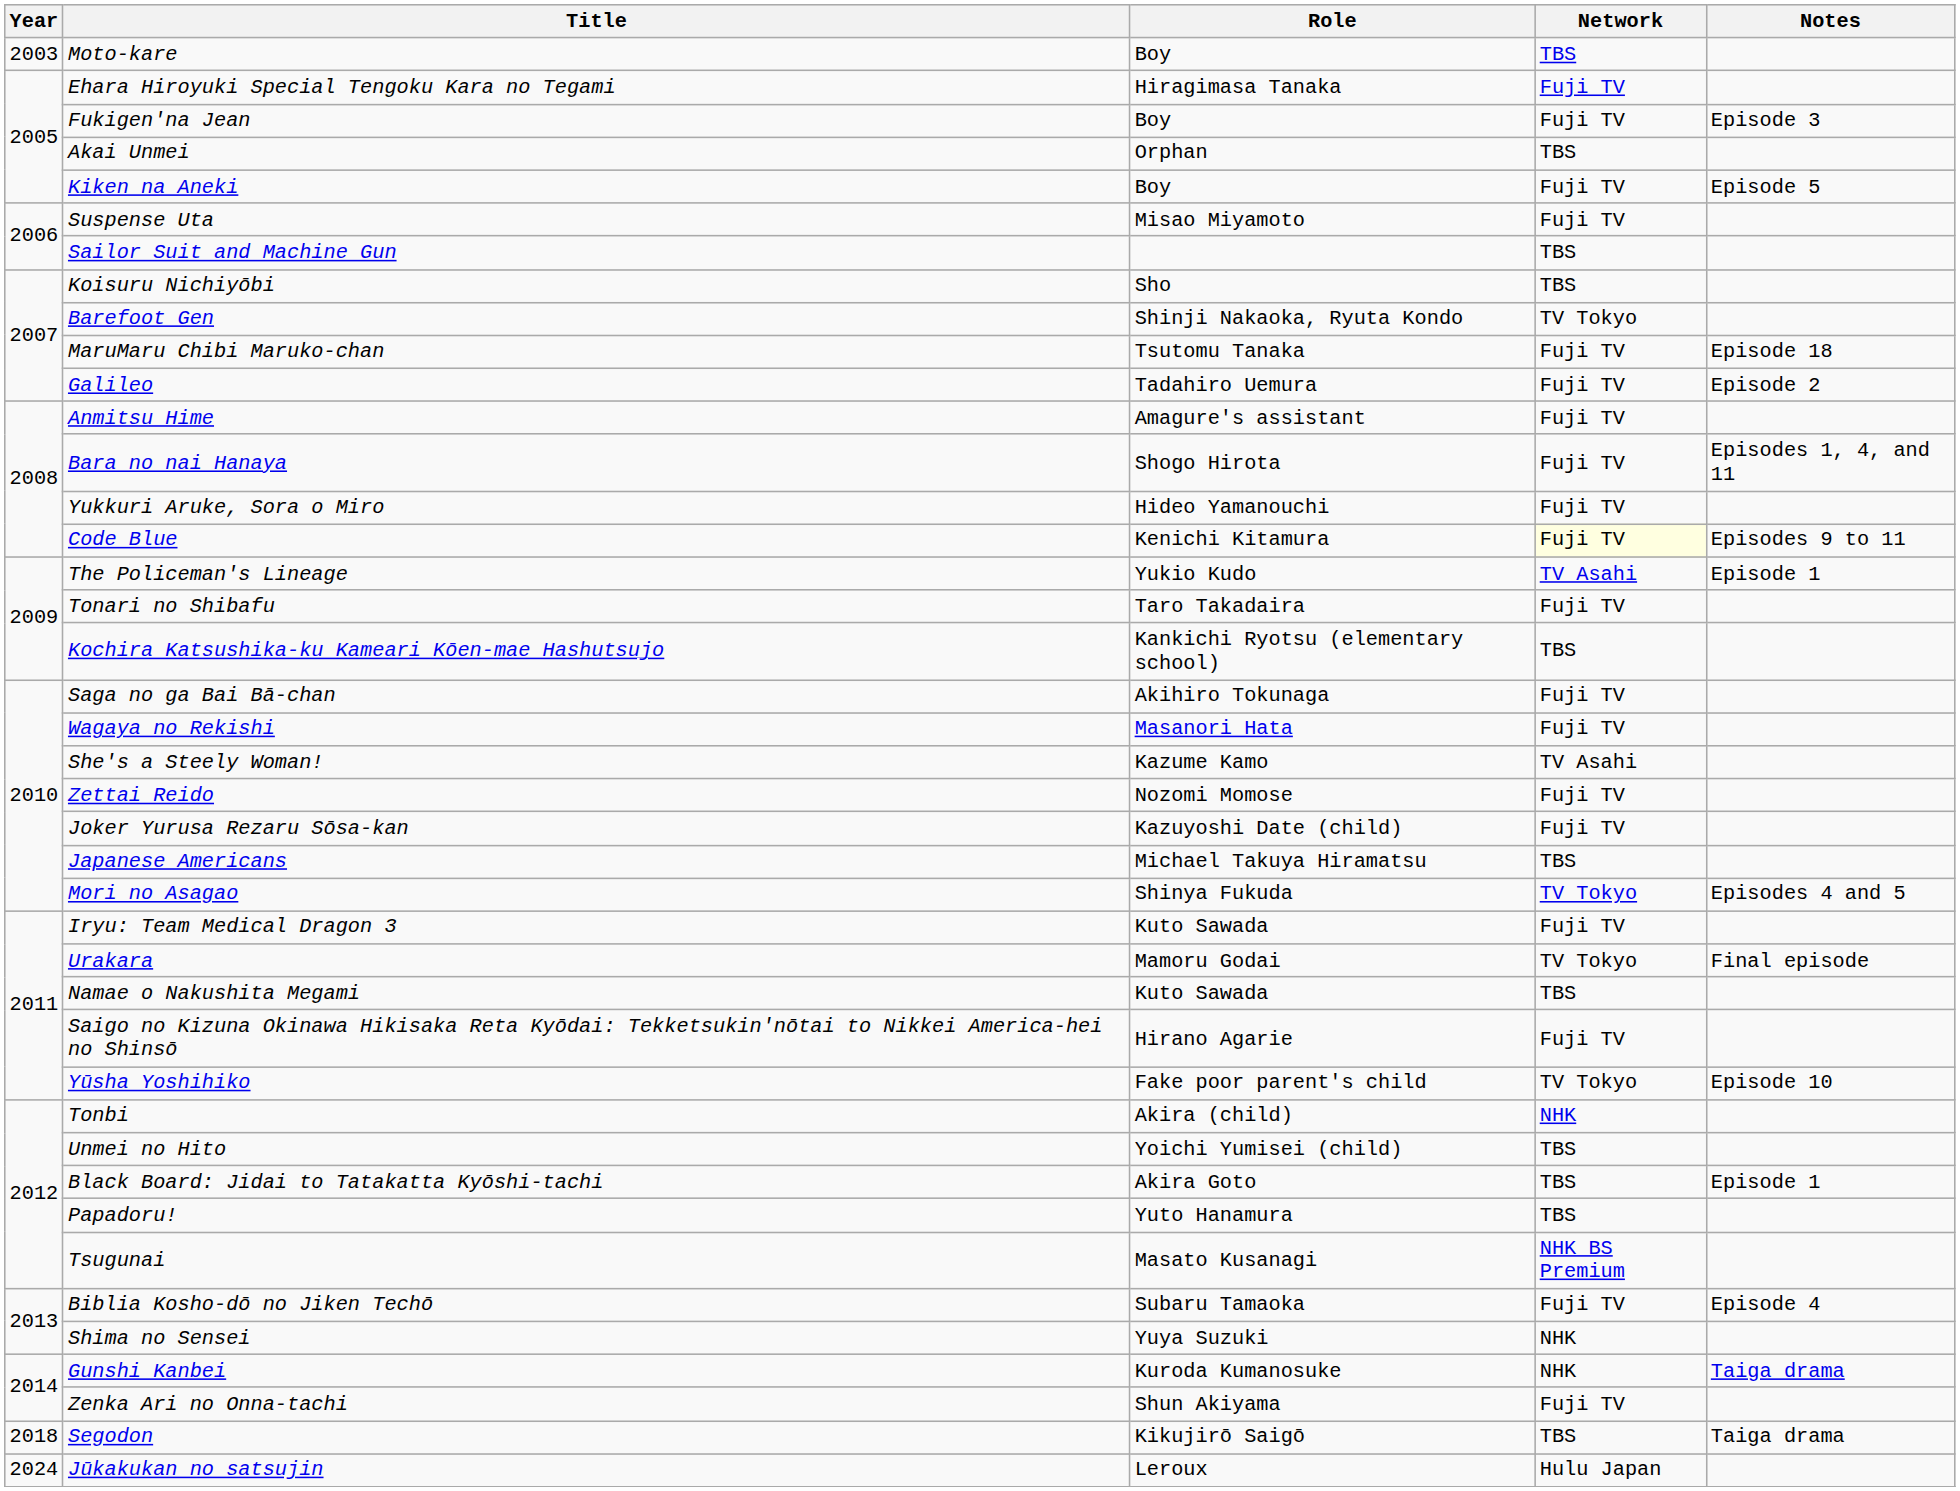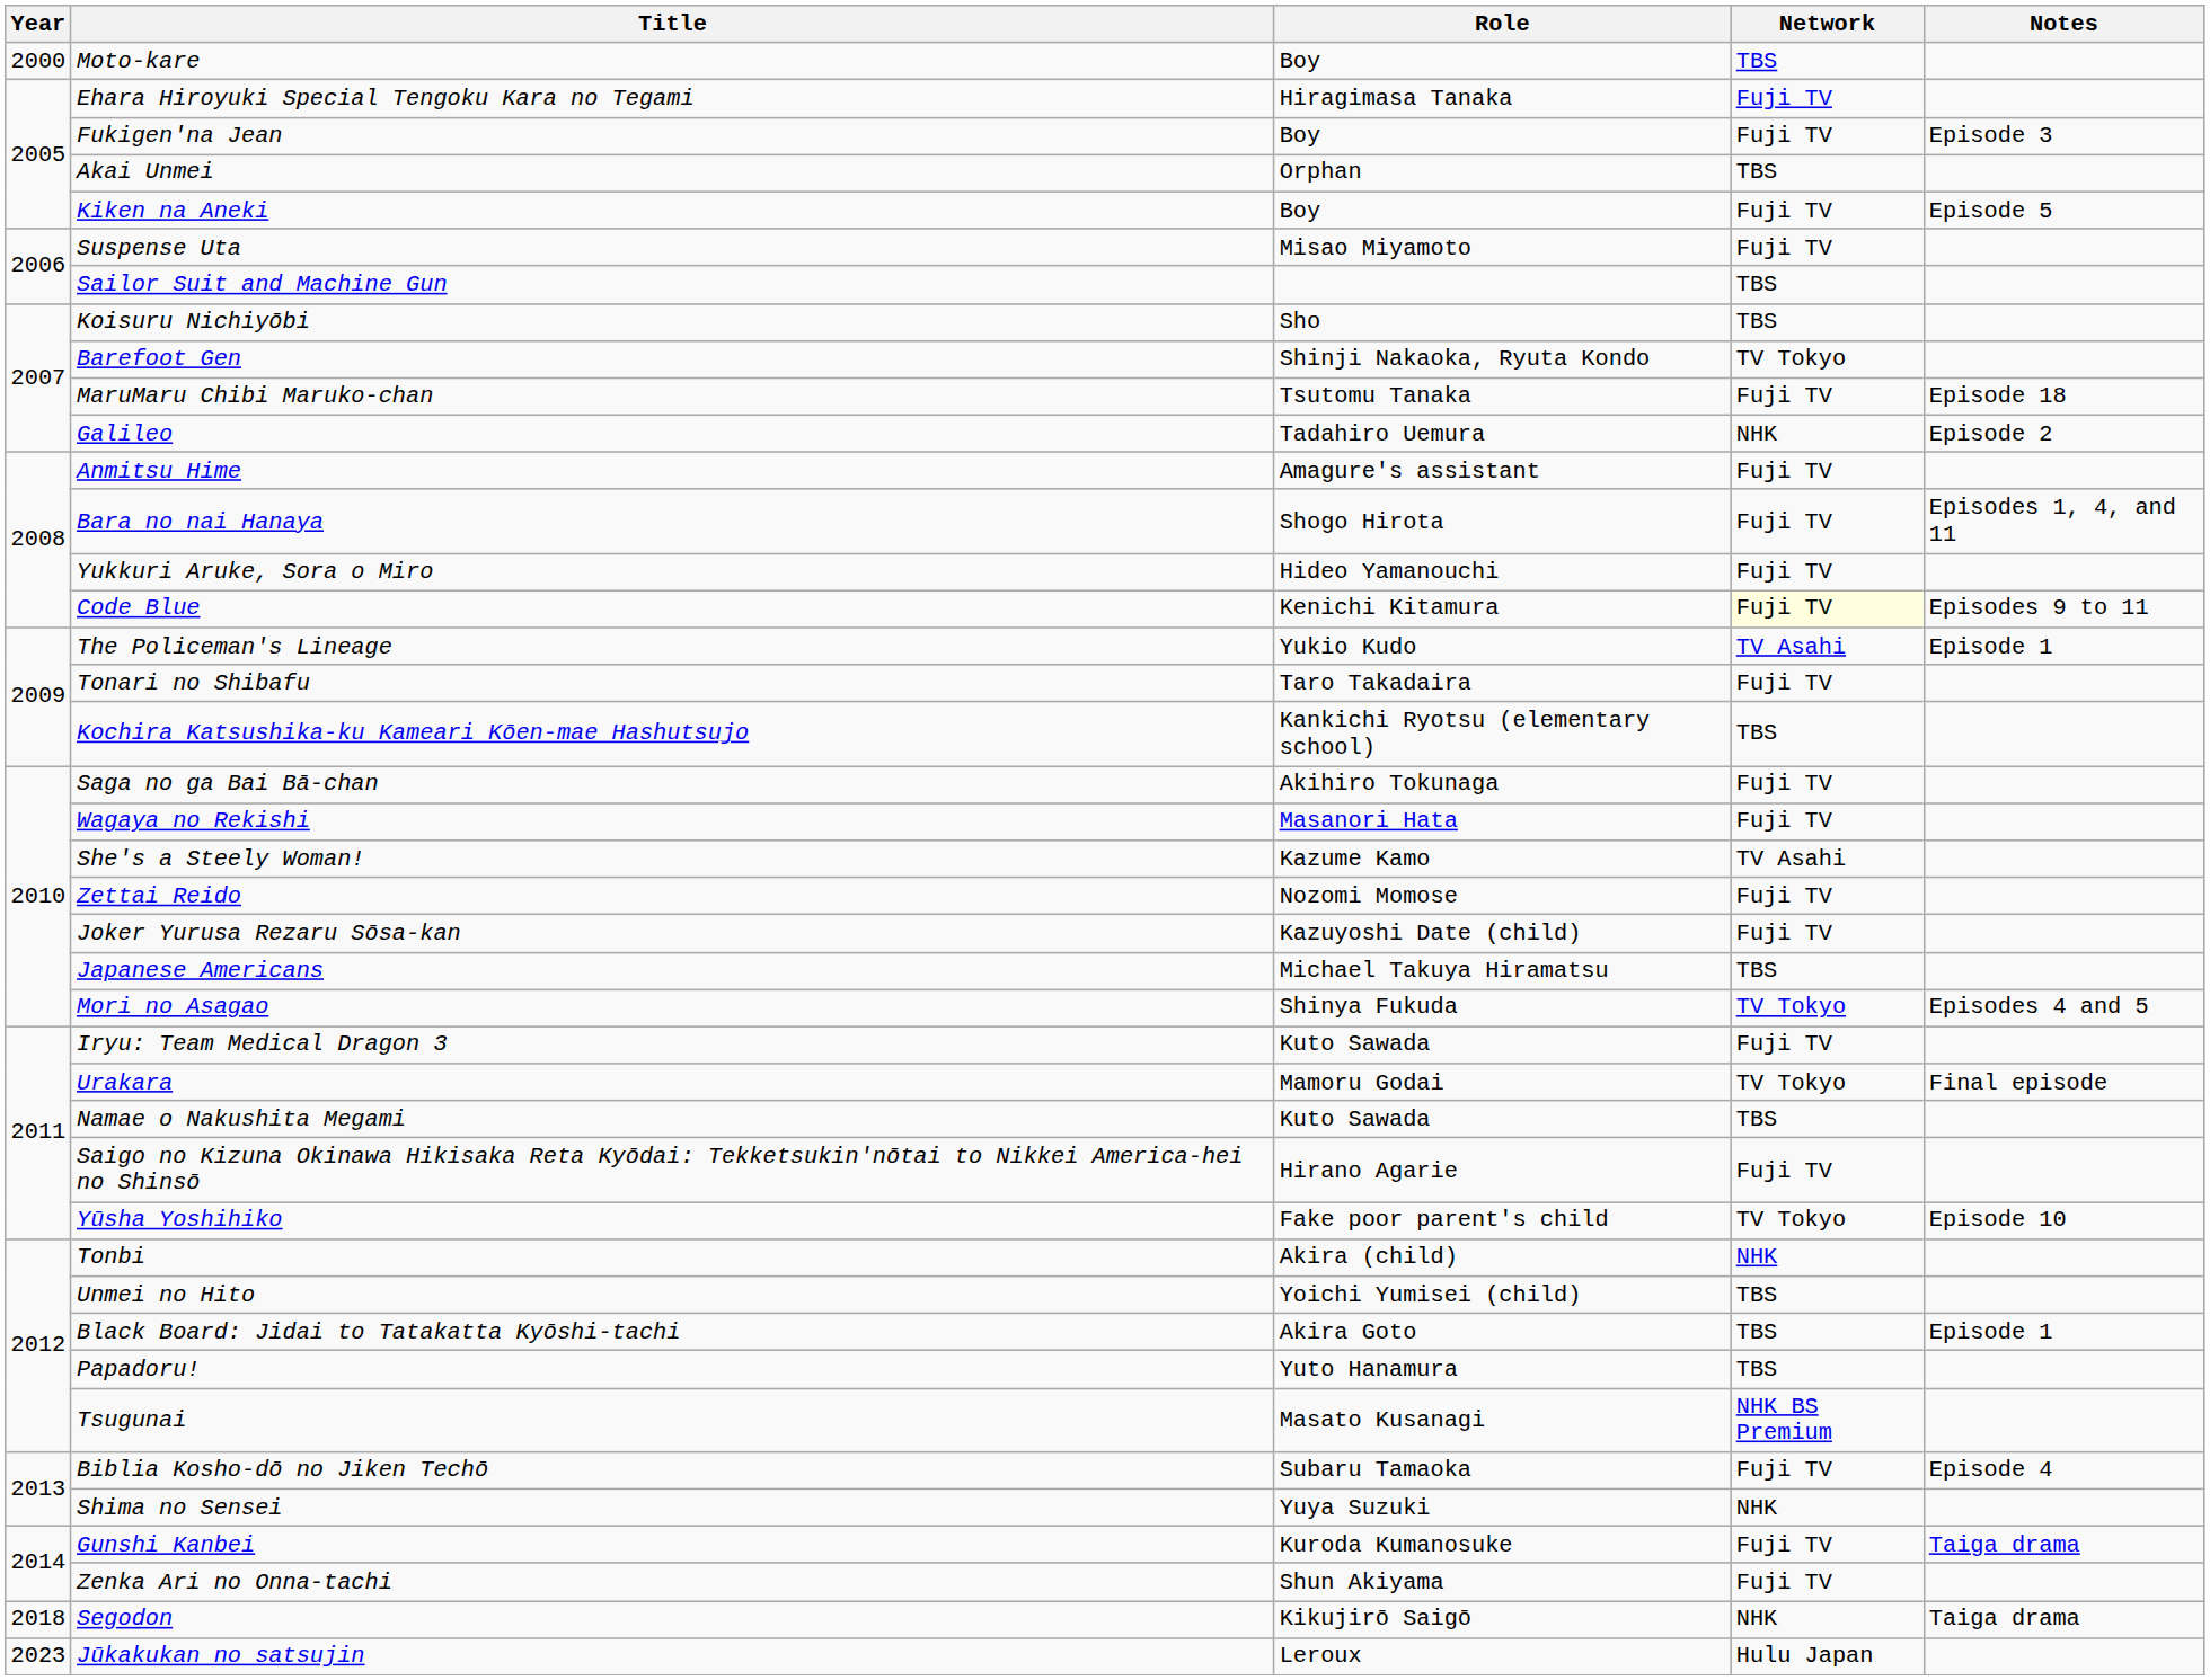Moto-kare | Year: 2003 -> 2000
Galileo | Network: Fuji TV -> NHK
Gunshi Kanbei | Network: NHK -> Fuji TV
Segodon | Network: TBS -> NHK
Jūkakukan no satsujin | Year: 2024 -> 2023
